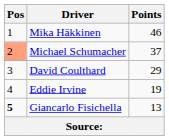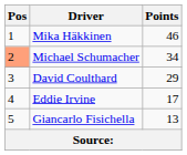Michael Schumacher | Points: 37 -> 34
Eddie Irvine | Points: 19 -> 17
Giancarlo Fisichella | Pos: bold -> normal
